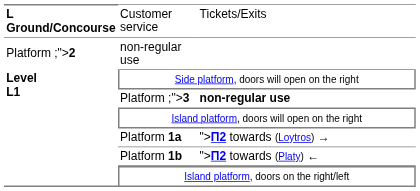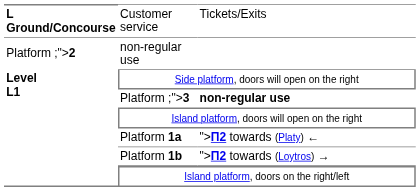Platform 1a | column 3: ">Π2 towards (Loytros) → -> ">Π2 towards (Platy) ←
Platform 1b | column 3: ">Π2 towards (Platy) ← -> ">Π2 towards (Loytros) →
